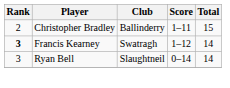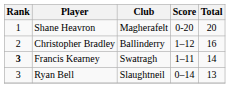+ row: 1 | Shane Heavron | Magherafelt | 0-20 | 20
Christopher Bradley | Score: 1–11 -> 1–12
Christopher Bradley | Total: 15 -> 16
Francis Kearney | Score: 1–12 -> 1–11
Ryan Bell | Total: 14 -> 13
